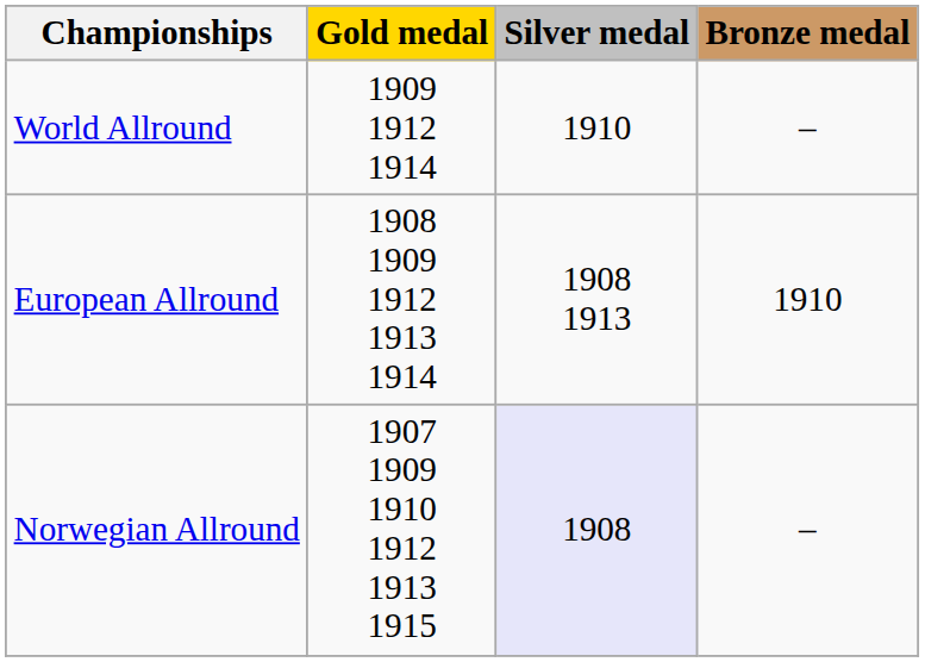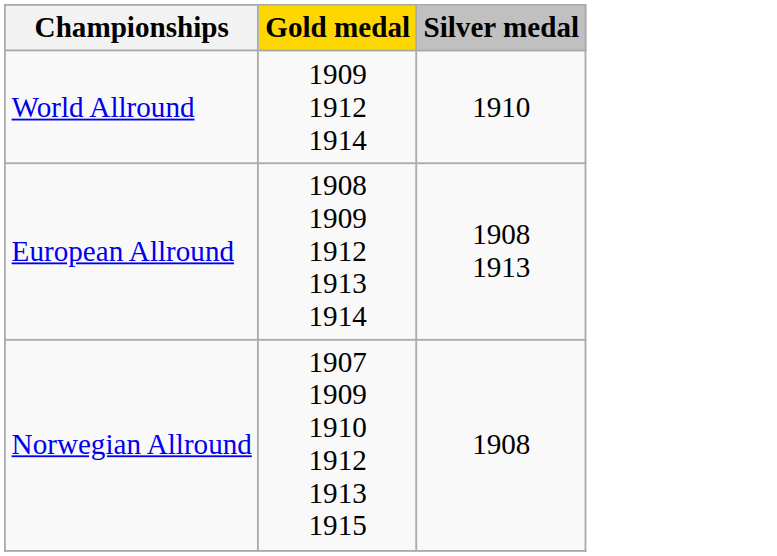- column: Bronze medal | – | 1910 | –
Norwegian Allround | Silver medal: lavender background -> no background
